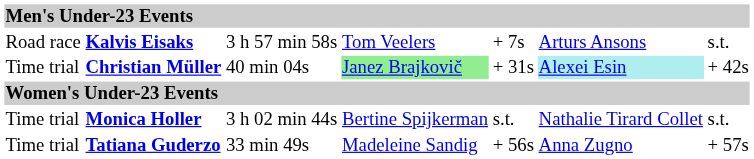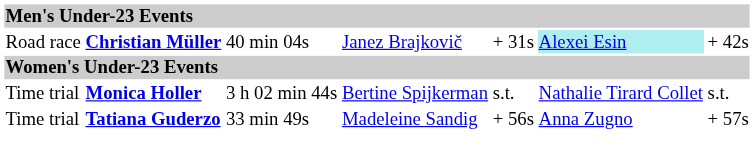- row: Road race | Kalvis Eisaks | 3 h 57 min 58s | Tom Veelers | + 7s | Arturs Ansons | s.t.
Christian Müller | column 1: Time trial -> Road race
Christian Müller | column 4: lightgreen background -> no background
